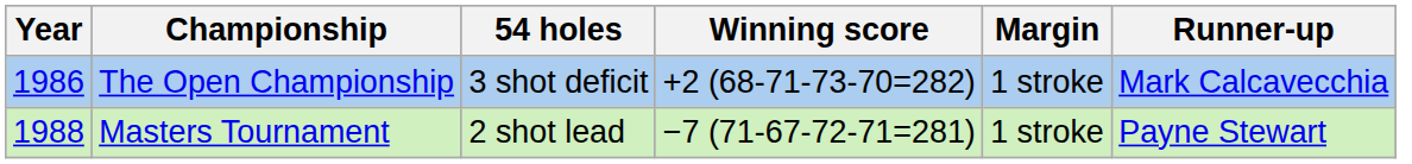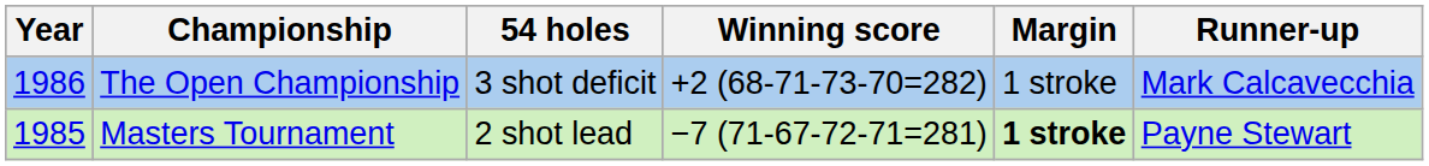Masters Tournament | Year: 1988 -> 1985
Masters Tournament | Margin: normal -> bold
